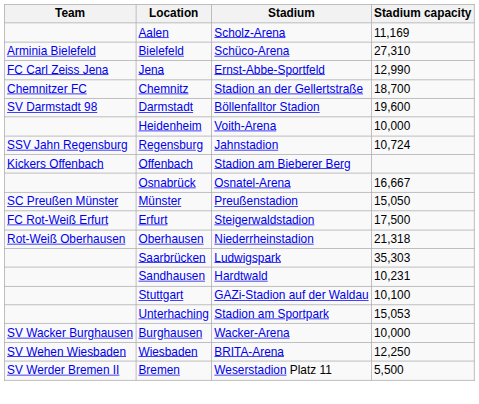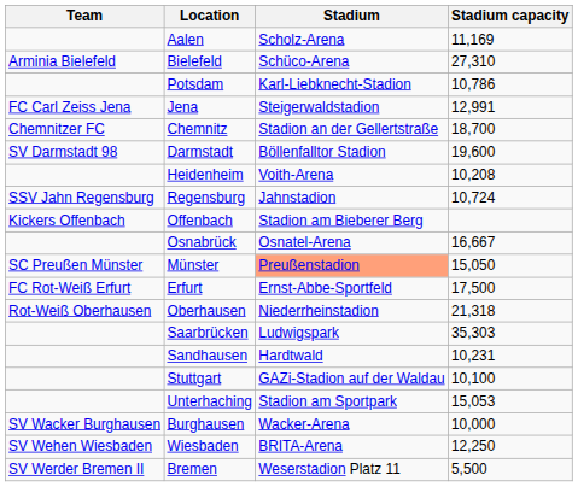+ row: Potsdam | Karl-Liebknecht-Stadion | 10,786
Jena | Stadium: Ernst-Abbe-Sportfeld -> Steigerwaldstadion
Jena | Stadium capacity: 12,990 -> 12,991
Heidenheim | Stadium capacity: 10,000 -> 10,208
Münster | Stadium: no background -> lightsalmon background
Erfurt | Stadium: Steigerwaldstadion -> Ernst-Abbe-Sportfeld
